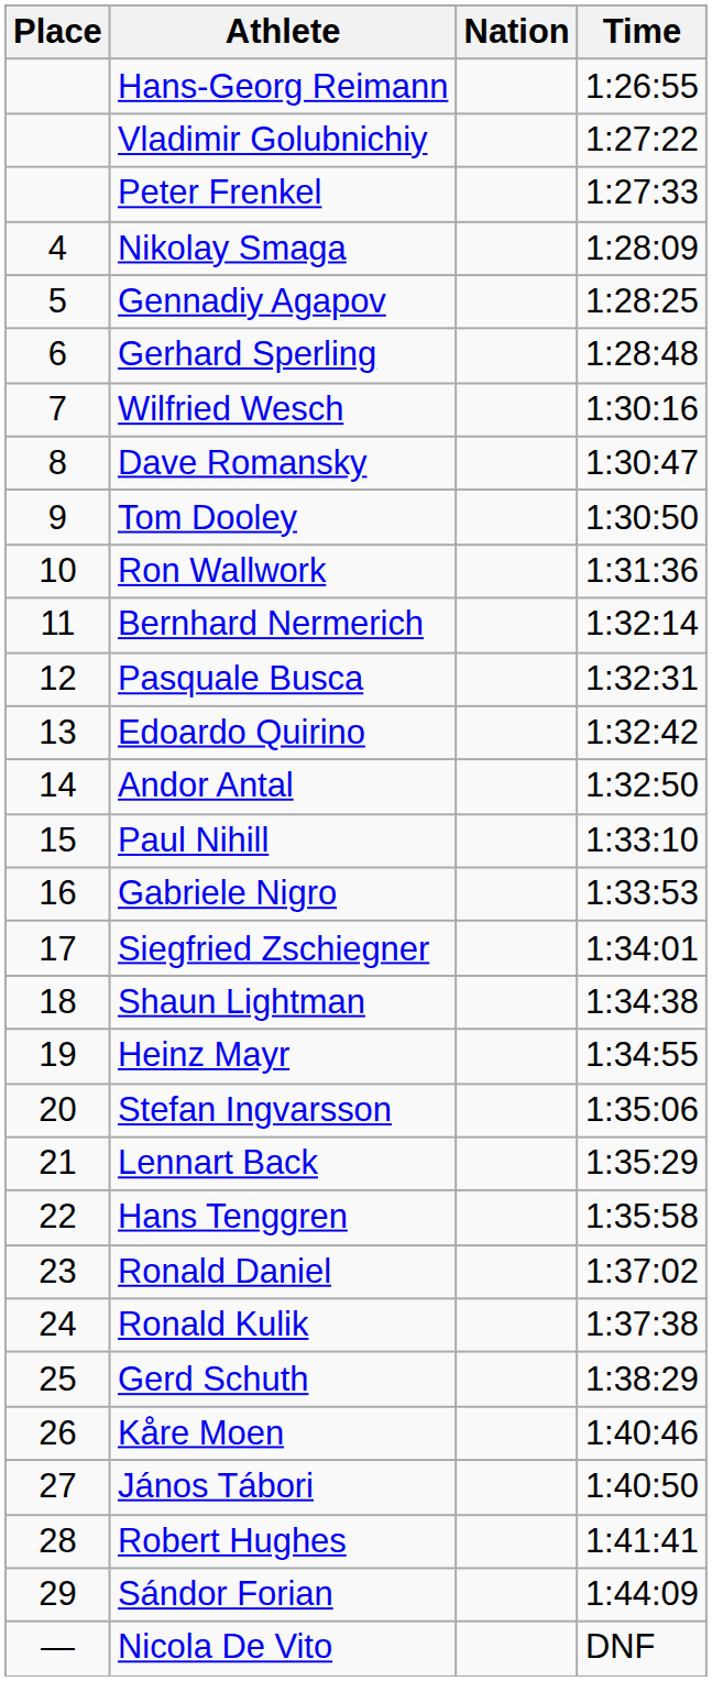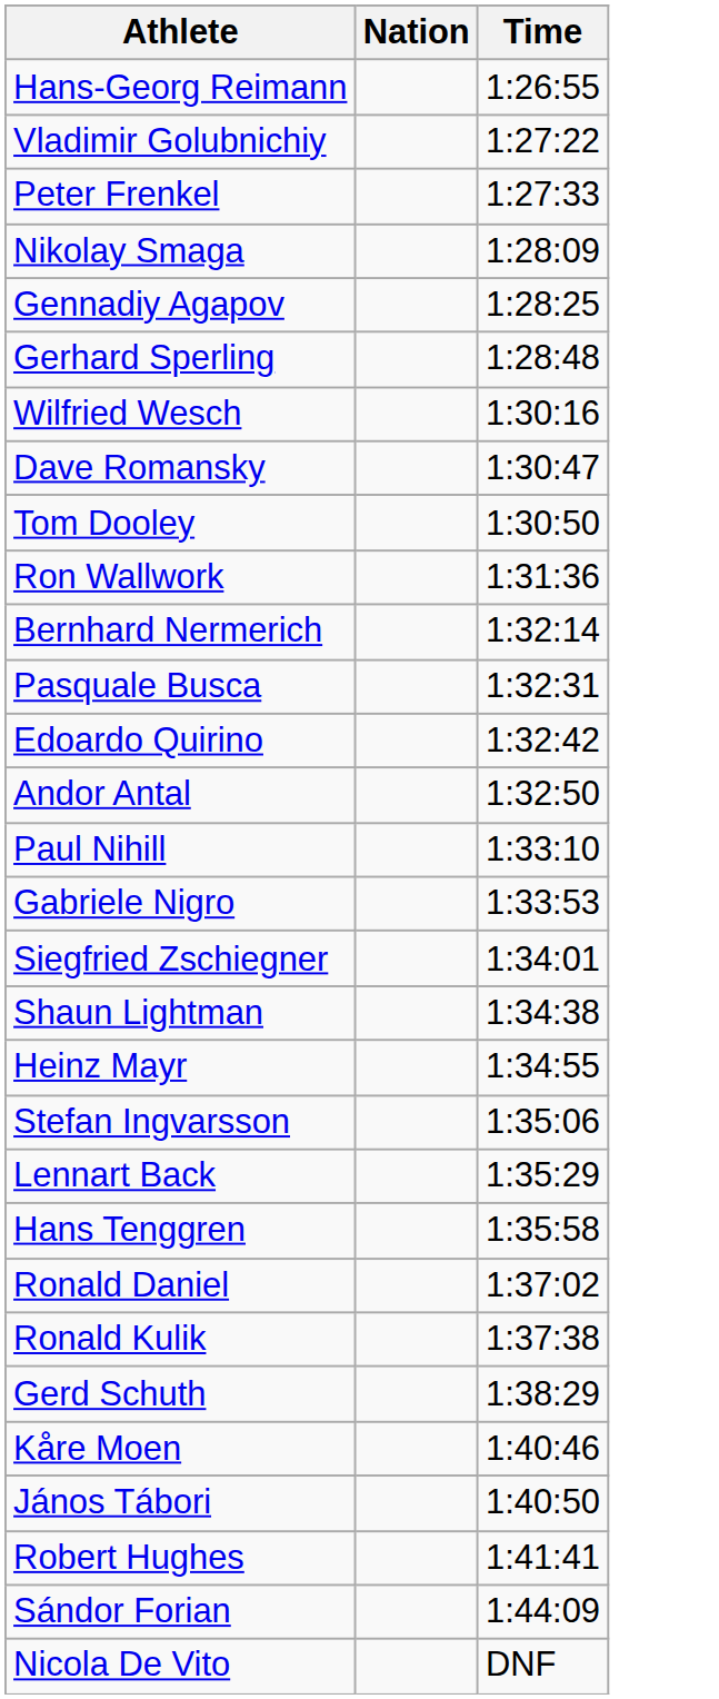- column: Place | 4 | 5 | 6 | 7 | 8 | 9 | 10 | 11 | 12 | 13 | 14 | 15 | 16 | 17 | 18 | 19 | 20 | 21 | 22 | 23 | 24 | 25 | 26 | 27 | 28 | 29 | —
